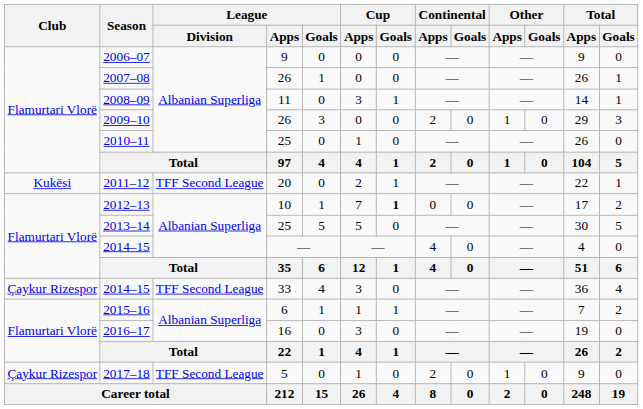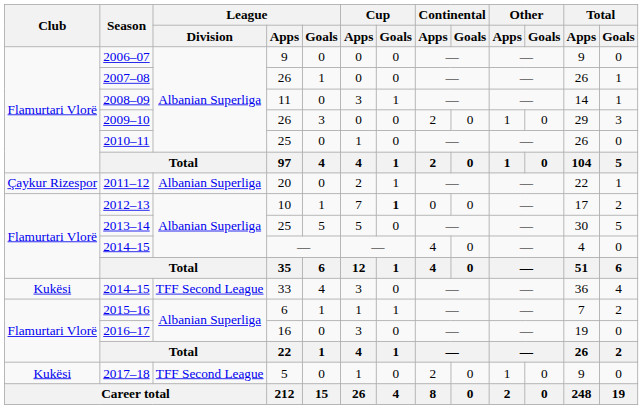2011–12 | Club: Kukësi -> Çaykur Rizespor
2011–12 | League / Division: TFF Second League -> Albanian Superliga
2014–15 / 33 | Club: Çaykur Rizespor -> Kukësi
2017–18 | Club: Çaykur Rizespor -> Kukësi
